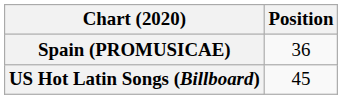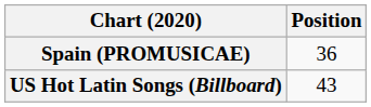US Hot Latin Songs (Billboard) | Position: 45 -> 43
